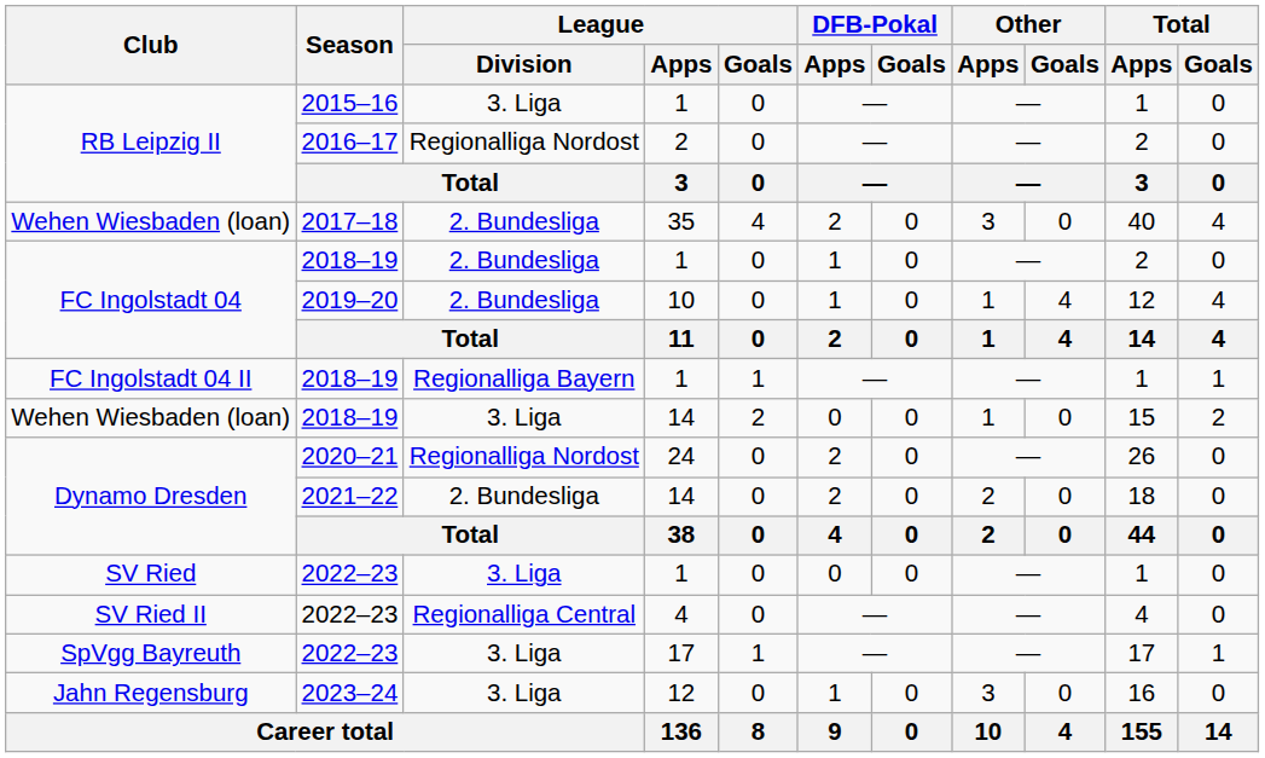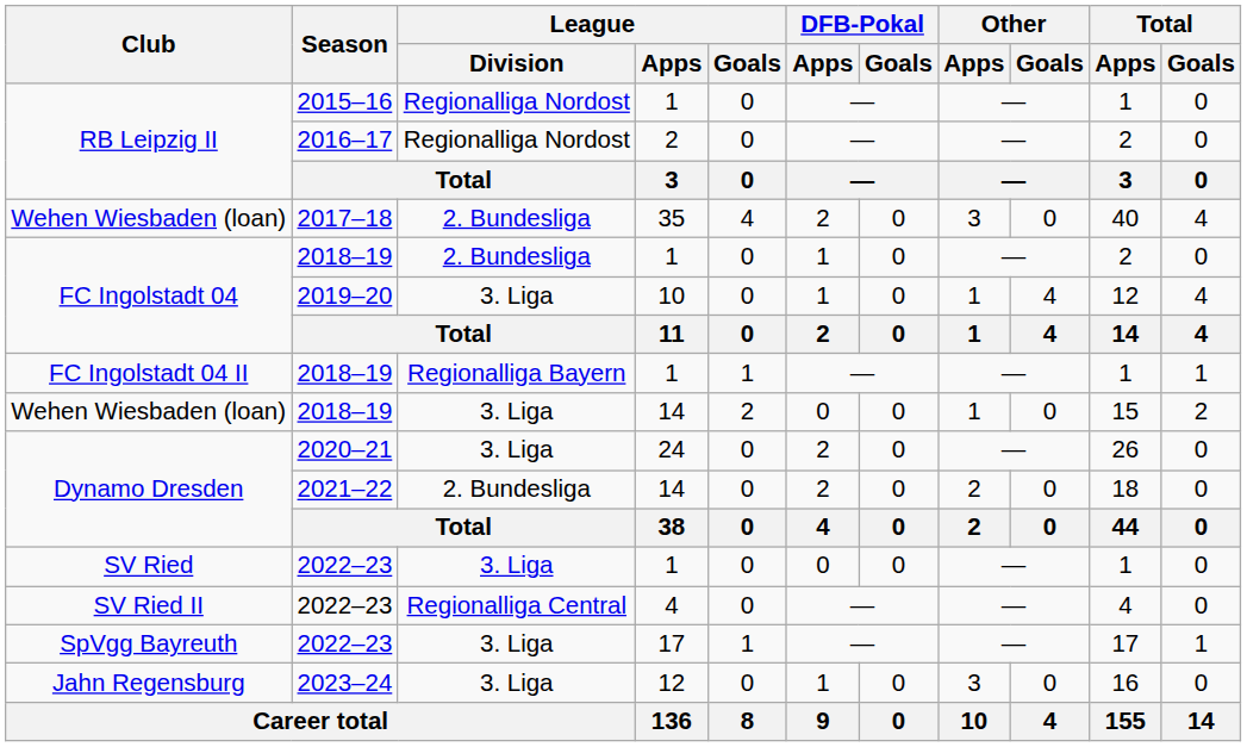RB Leipzig II / 2015–16 | League / Division: 3. Liga -> Regionalliga Nordost
FC Ingolstadt 04 / 2019–20 | League / Division: 2. Bundesliga -> 3. Liga
Dynamo Dresden / 2020–21 | League / Division: Regionalliga Nordost -> 3. Liga
